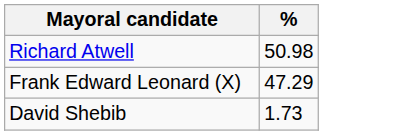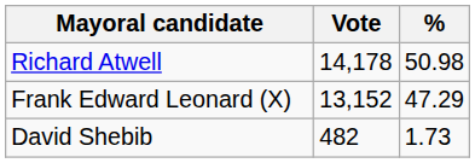+ column: Vote | 14,178 | 13,152 | 482
